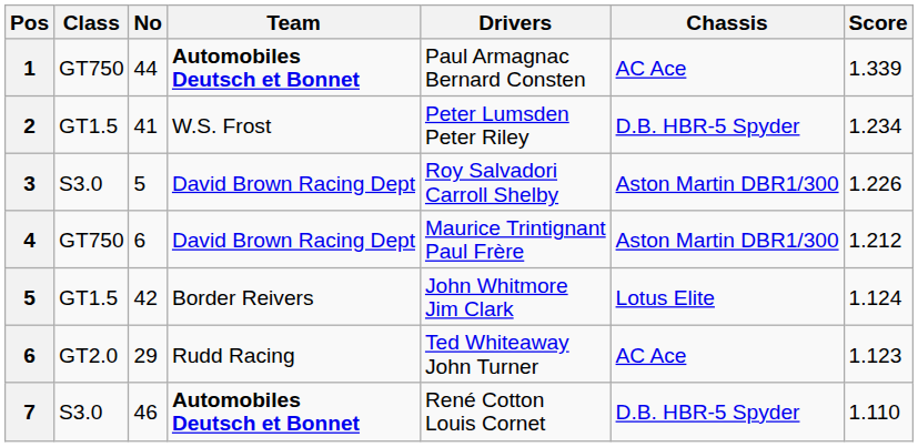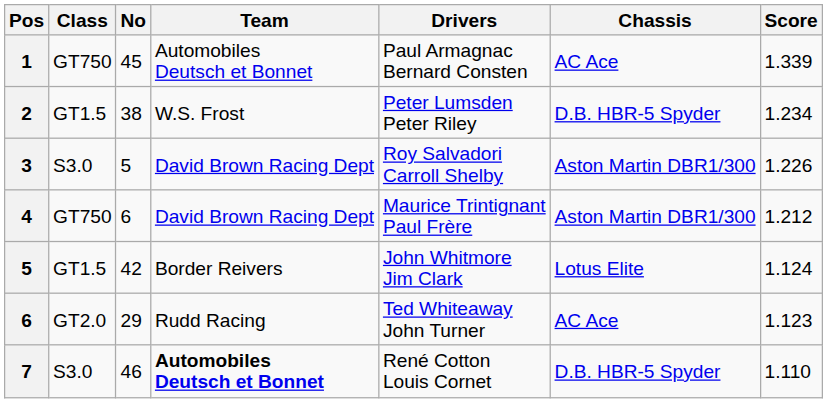1 | No: 44 -> 45
1 | Team: bold -> normal
2 | No: 41 -> 38
